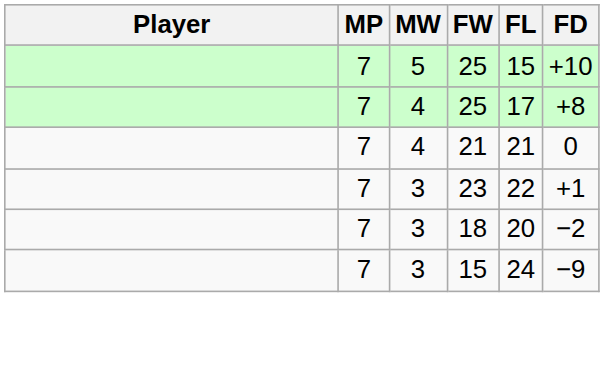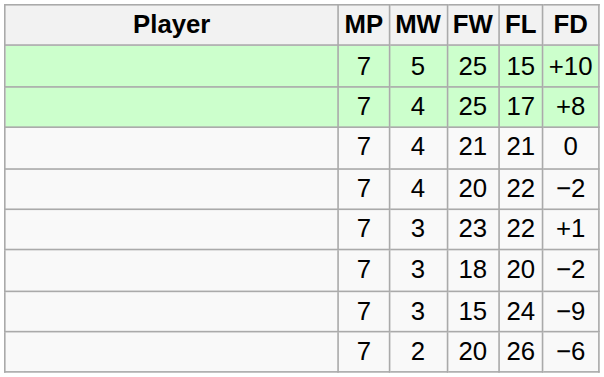+ row: 7 | 4 | 20 | 22 | −2
+ row: 7 | 2 | 20 | 26 | −6
